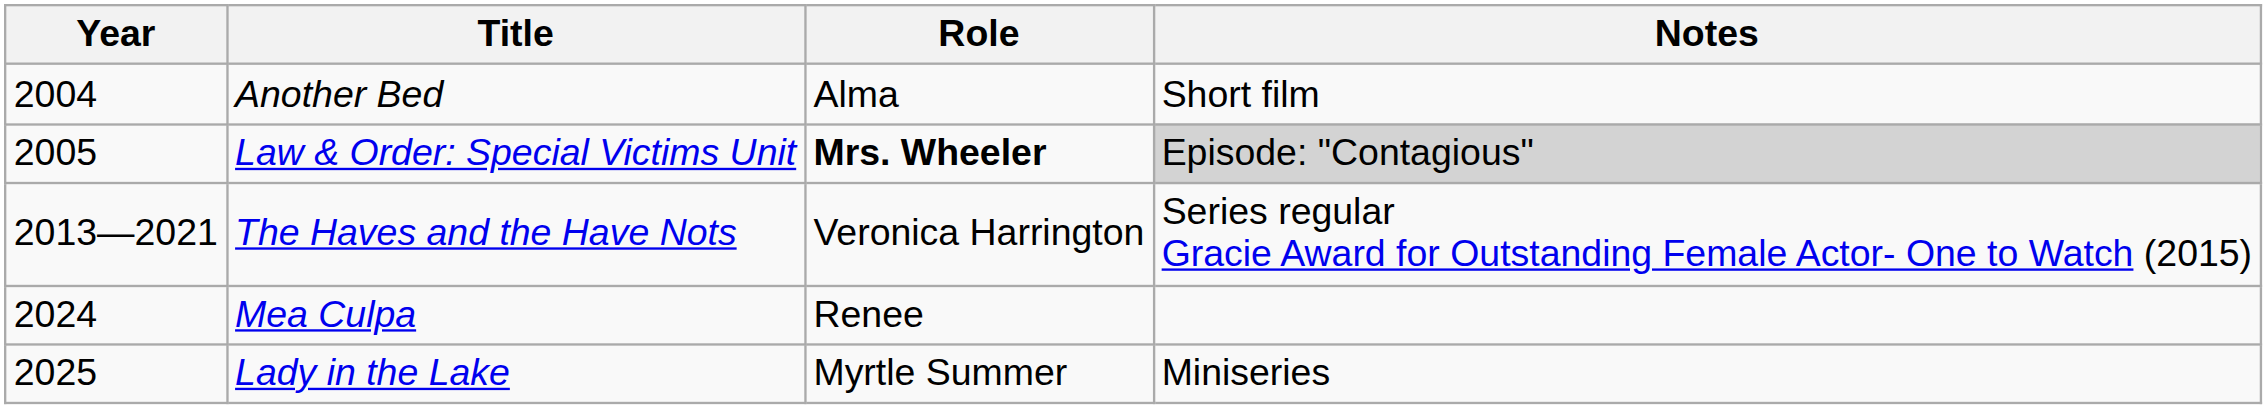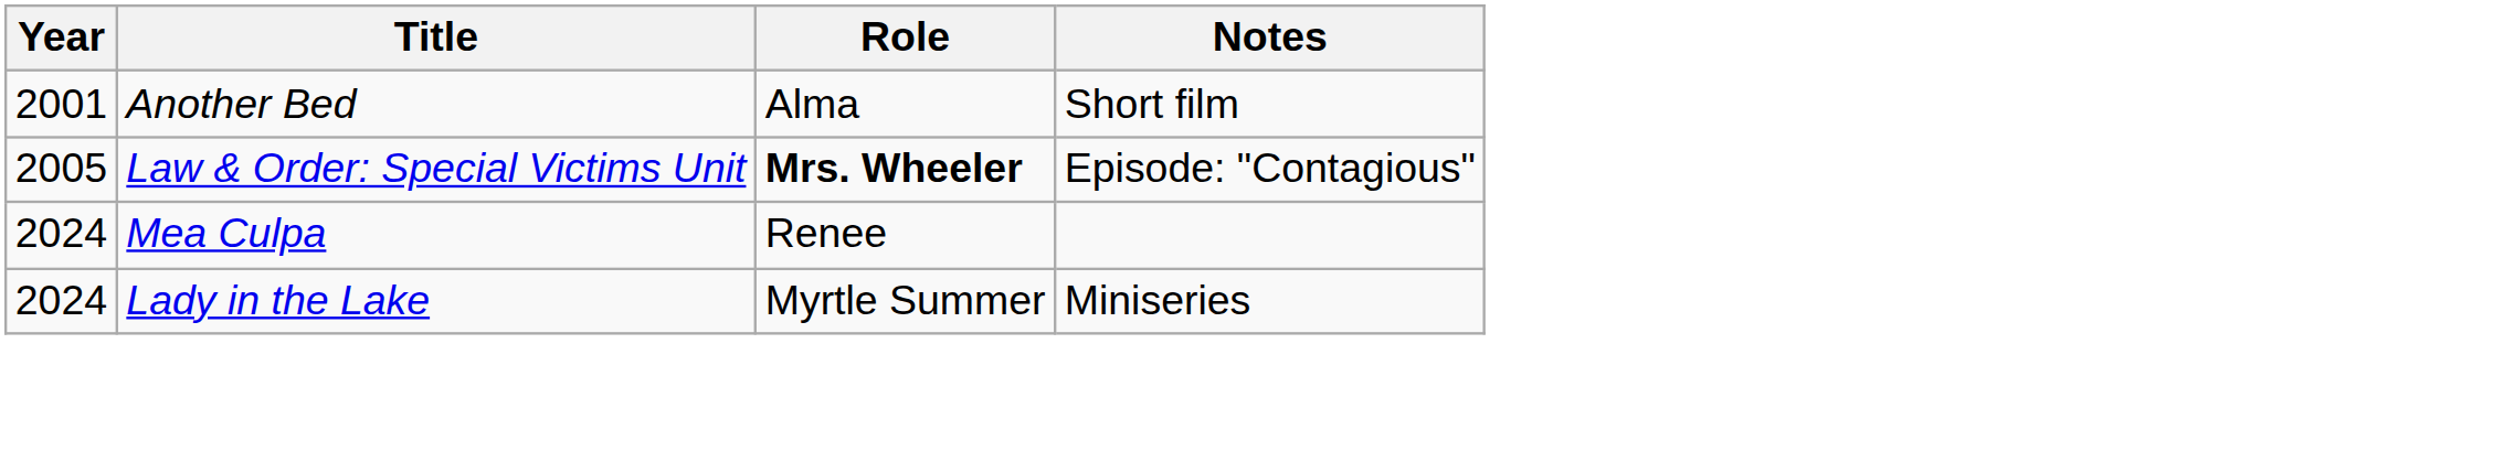Another Bed | Year: 2004 -> 2001
Law & Order: Special Victims Unit | Notes: lightgrey background -> no background
- row: 2013—2021 | The Haves and the Have Nots | Veronica Harrington | Series regular Gracie Award for Outstanding Female Actor- One to Watch (2015)
Lady in the Lake | Year: 2025 -> 2024
